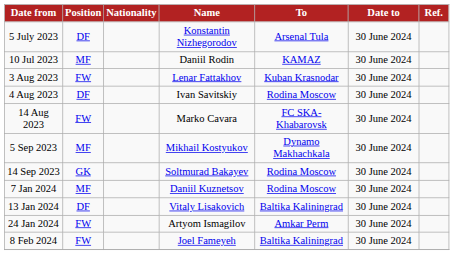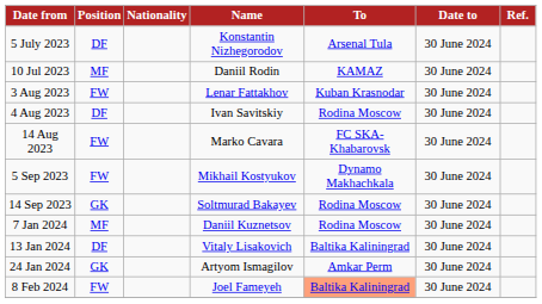5 Sep 2023 | Position: MF -> FW
24 Jan 2024 | Position: FW -> GK
8 Feb 2024 | To: no background -> lightsalmon background
